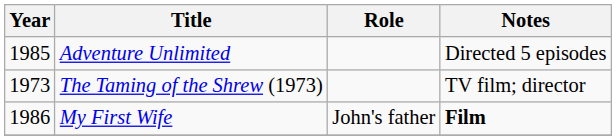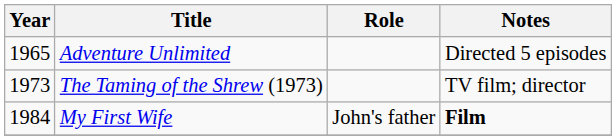Adventure Unlimited | Year: 1985 -> 1965
My First Wife | Year: 1986 -> 1984
